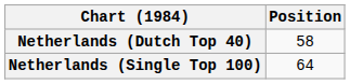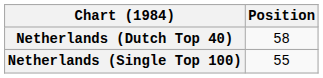Netherlands (Single Top 100) | Position: 64 -> 55
